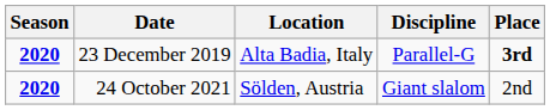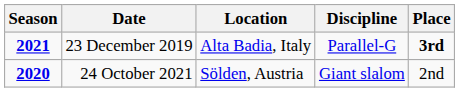23 December 2019 | Season: 2020 -> 2021
